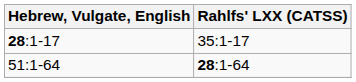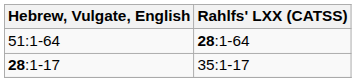rows swapped: 28:1-17 <-> 51:1-64
